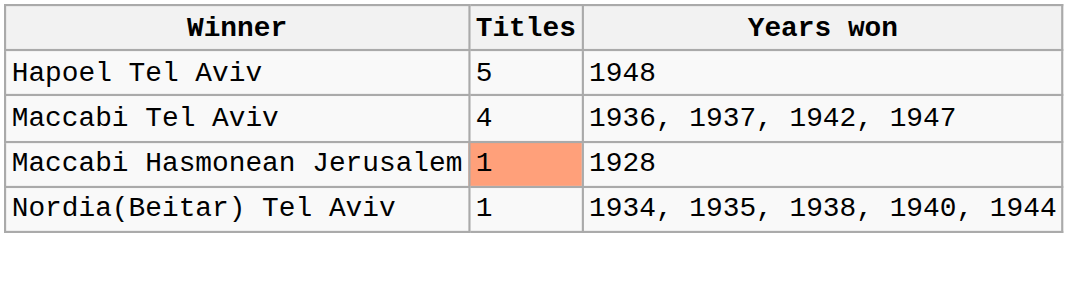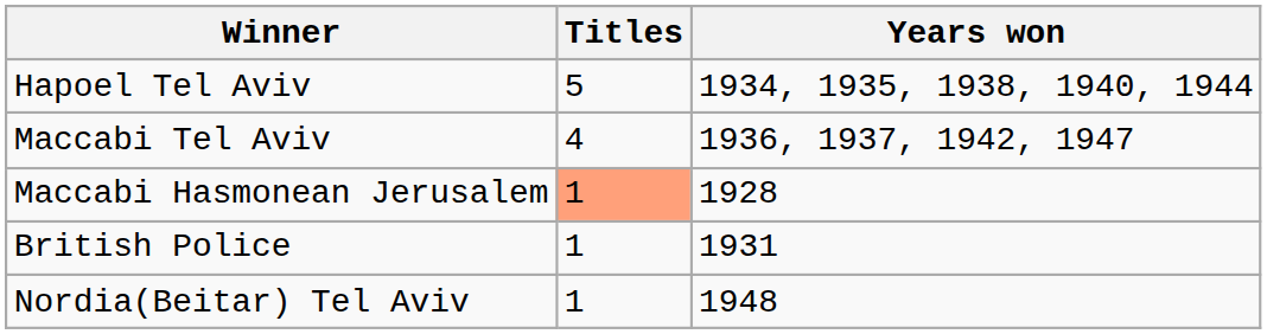Hapoel Tel Aviv | Years won: 1948 -> 1934, 1935, 1938, 1940, 1944
+ row: British Police | 1 | 1931
Nordia(Beitar) Tel Aviv | Years won: 1934, 1935, 1938, 1940, 1944 -> 1948
